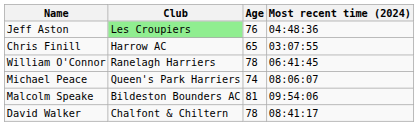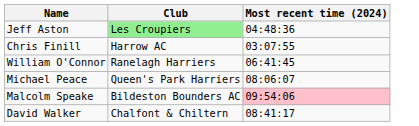- column: Age | 76 | 65 | 78 | 74 | 81 | 78
Malcolm Speake | Most recent time (2024): no background -> pink background
